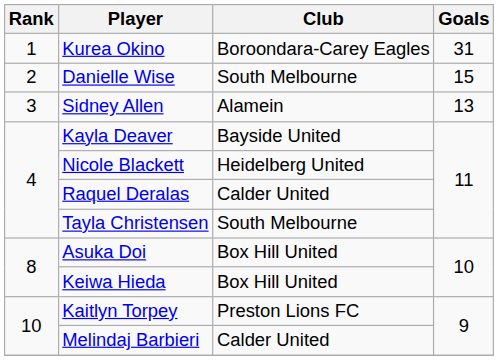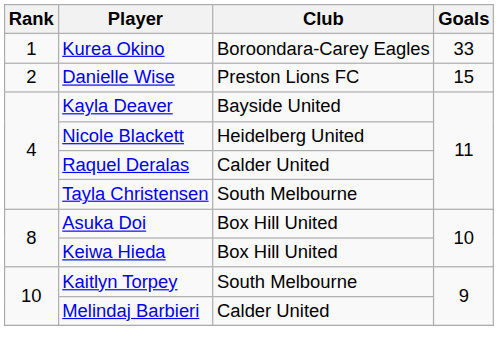Kurea Okino | Goals: 31 -> 33
Danielle Wise | Club: South Melbourne -> Preston Lions FC
- row: 3 | Sidney Allen | Alamein | 13
Kaitlyn Torpey | Club: Preston Lions FC -> South Melbourne
